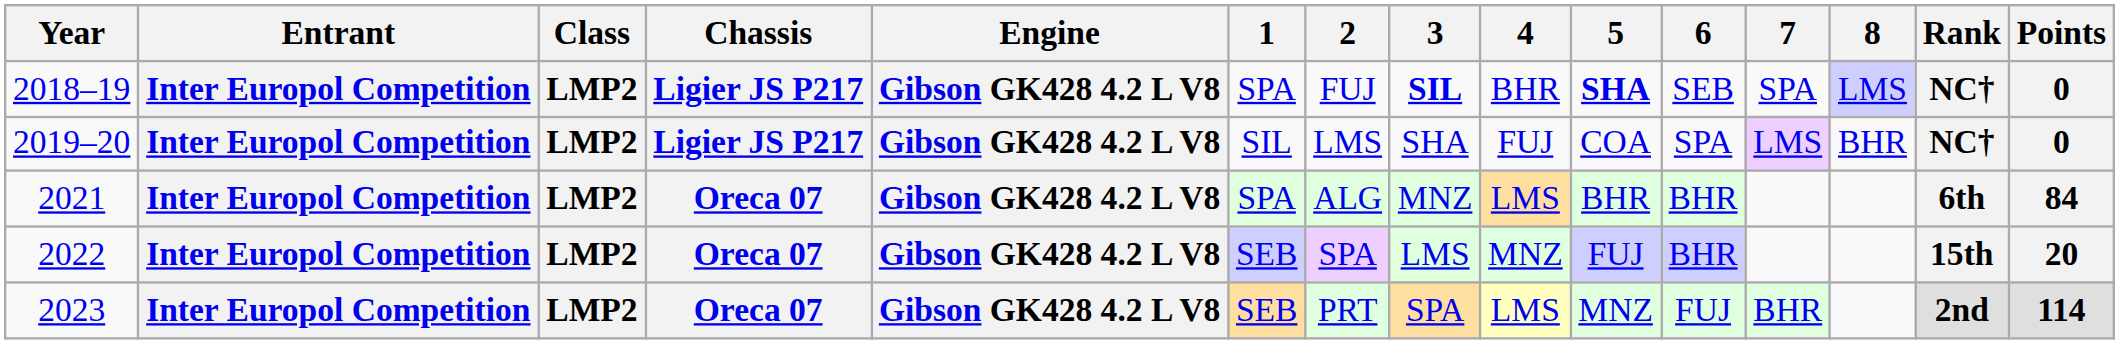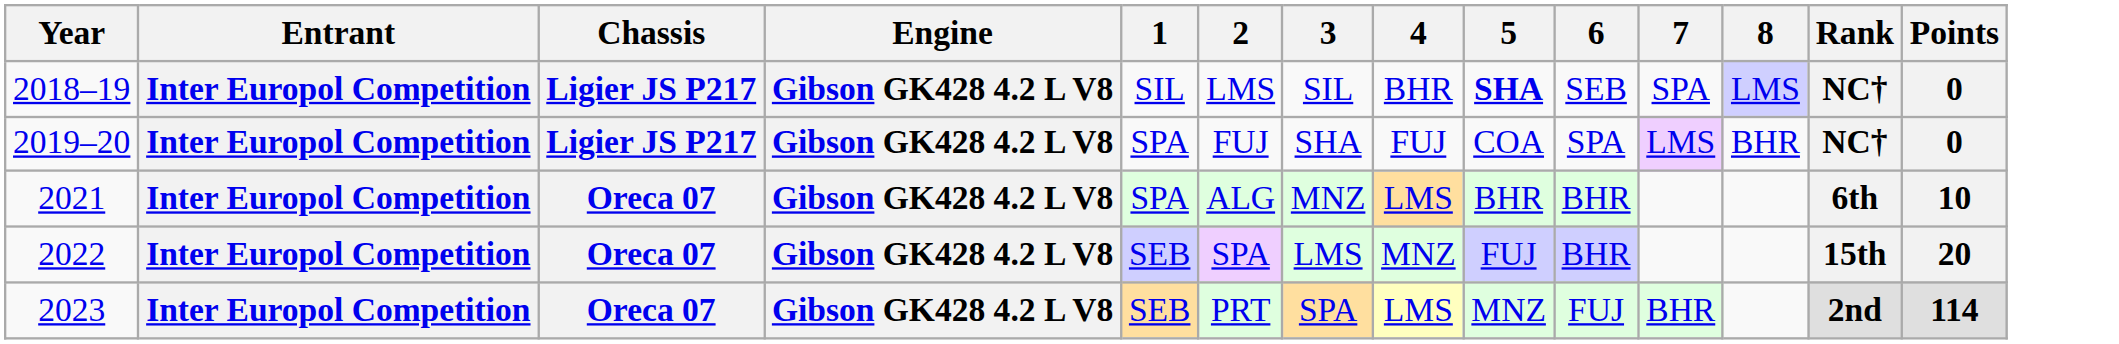- column: Class | LMP2 | LMP2 | LMP2 | LMP2 | LMP2
2018–19 | 1: SPA -> SIL
2018–19 | 2: FUJ -> LMS
2018–19 | 3: bold -> normal
2019–20 | 1: SIL -> SPA
2019–20 | 2: LMS -> FUJ
2021 | Points: 84 -> 10
